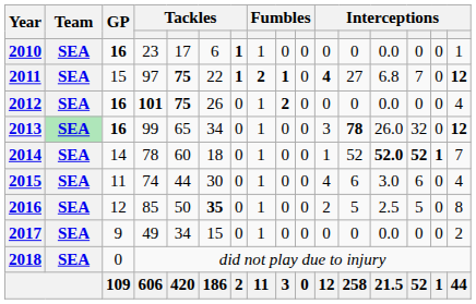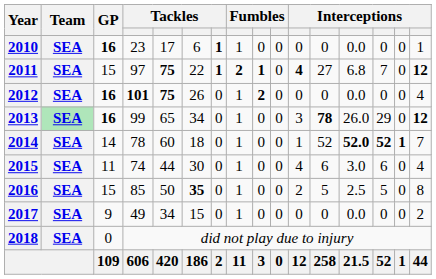2013 | column 14: 32 -> 29
2016 | GP: 12 -> 15
